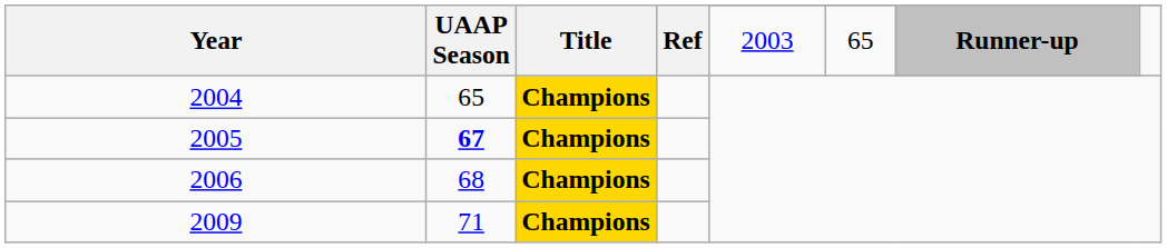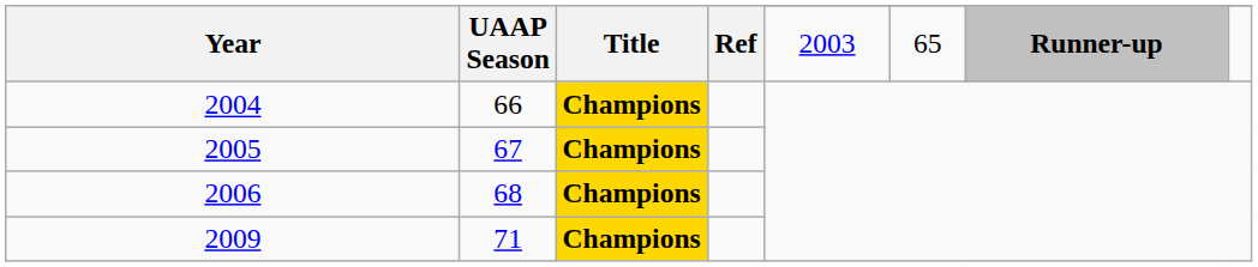2004 | UAAP Season: 65 -> 66
2005 | UAAP Season: bold -> normal
